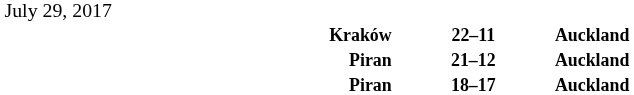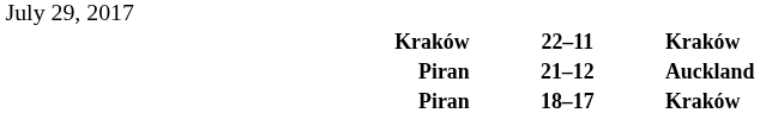22–11 | column 5: Auckland -> Kraków
18–17 | column 5: Auckland -> Kraków
